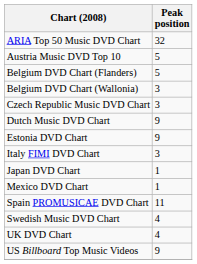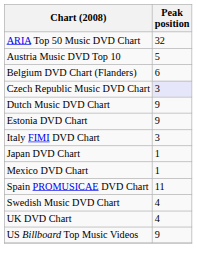Belgium DVD Chart (Flanders) | Peak position: 5 -> 6
- row: Belgium DVD Chart (Wallonia) | 3
Czech Republic Music DVD Chart | Peak position: no background -> lavender background
